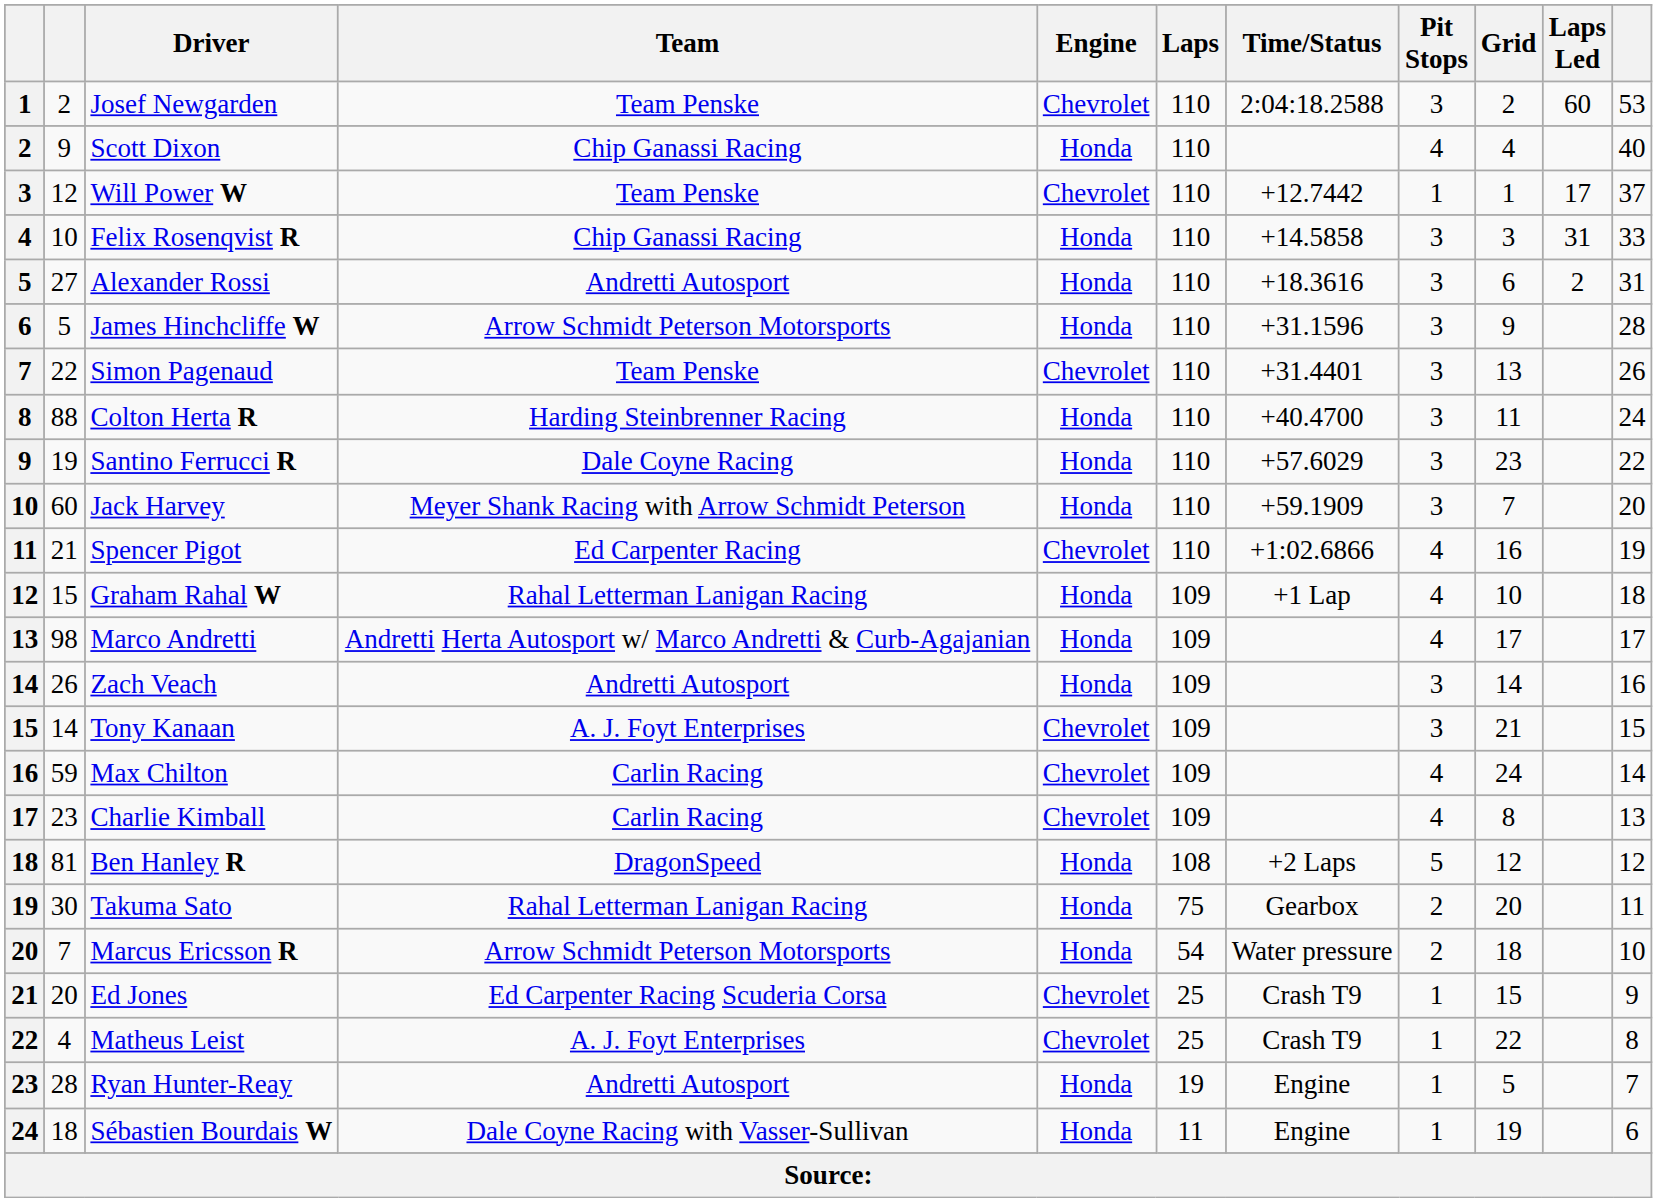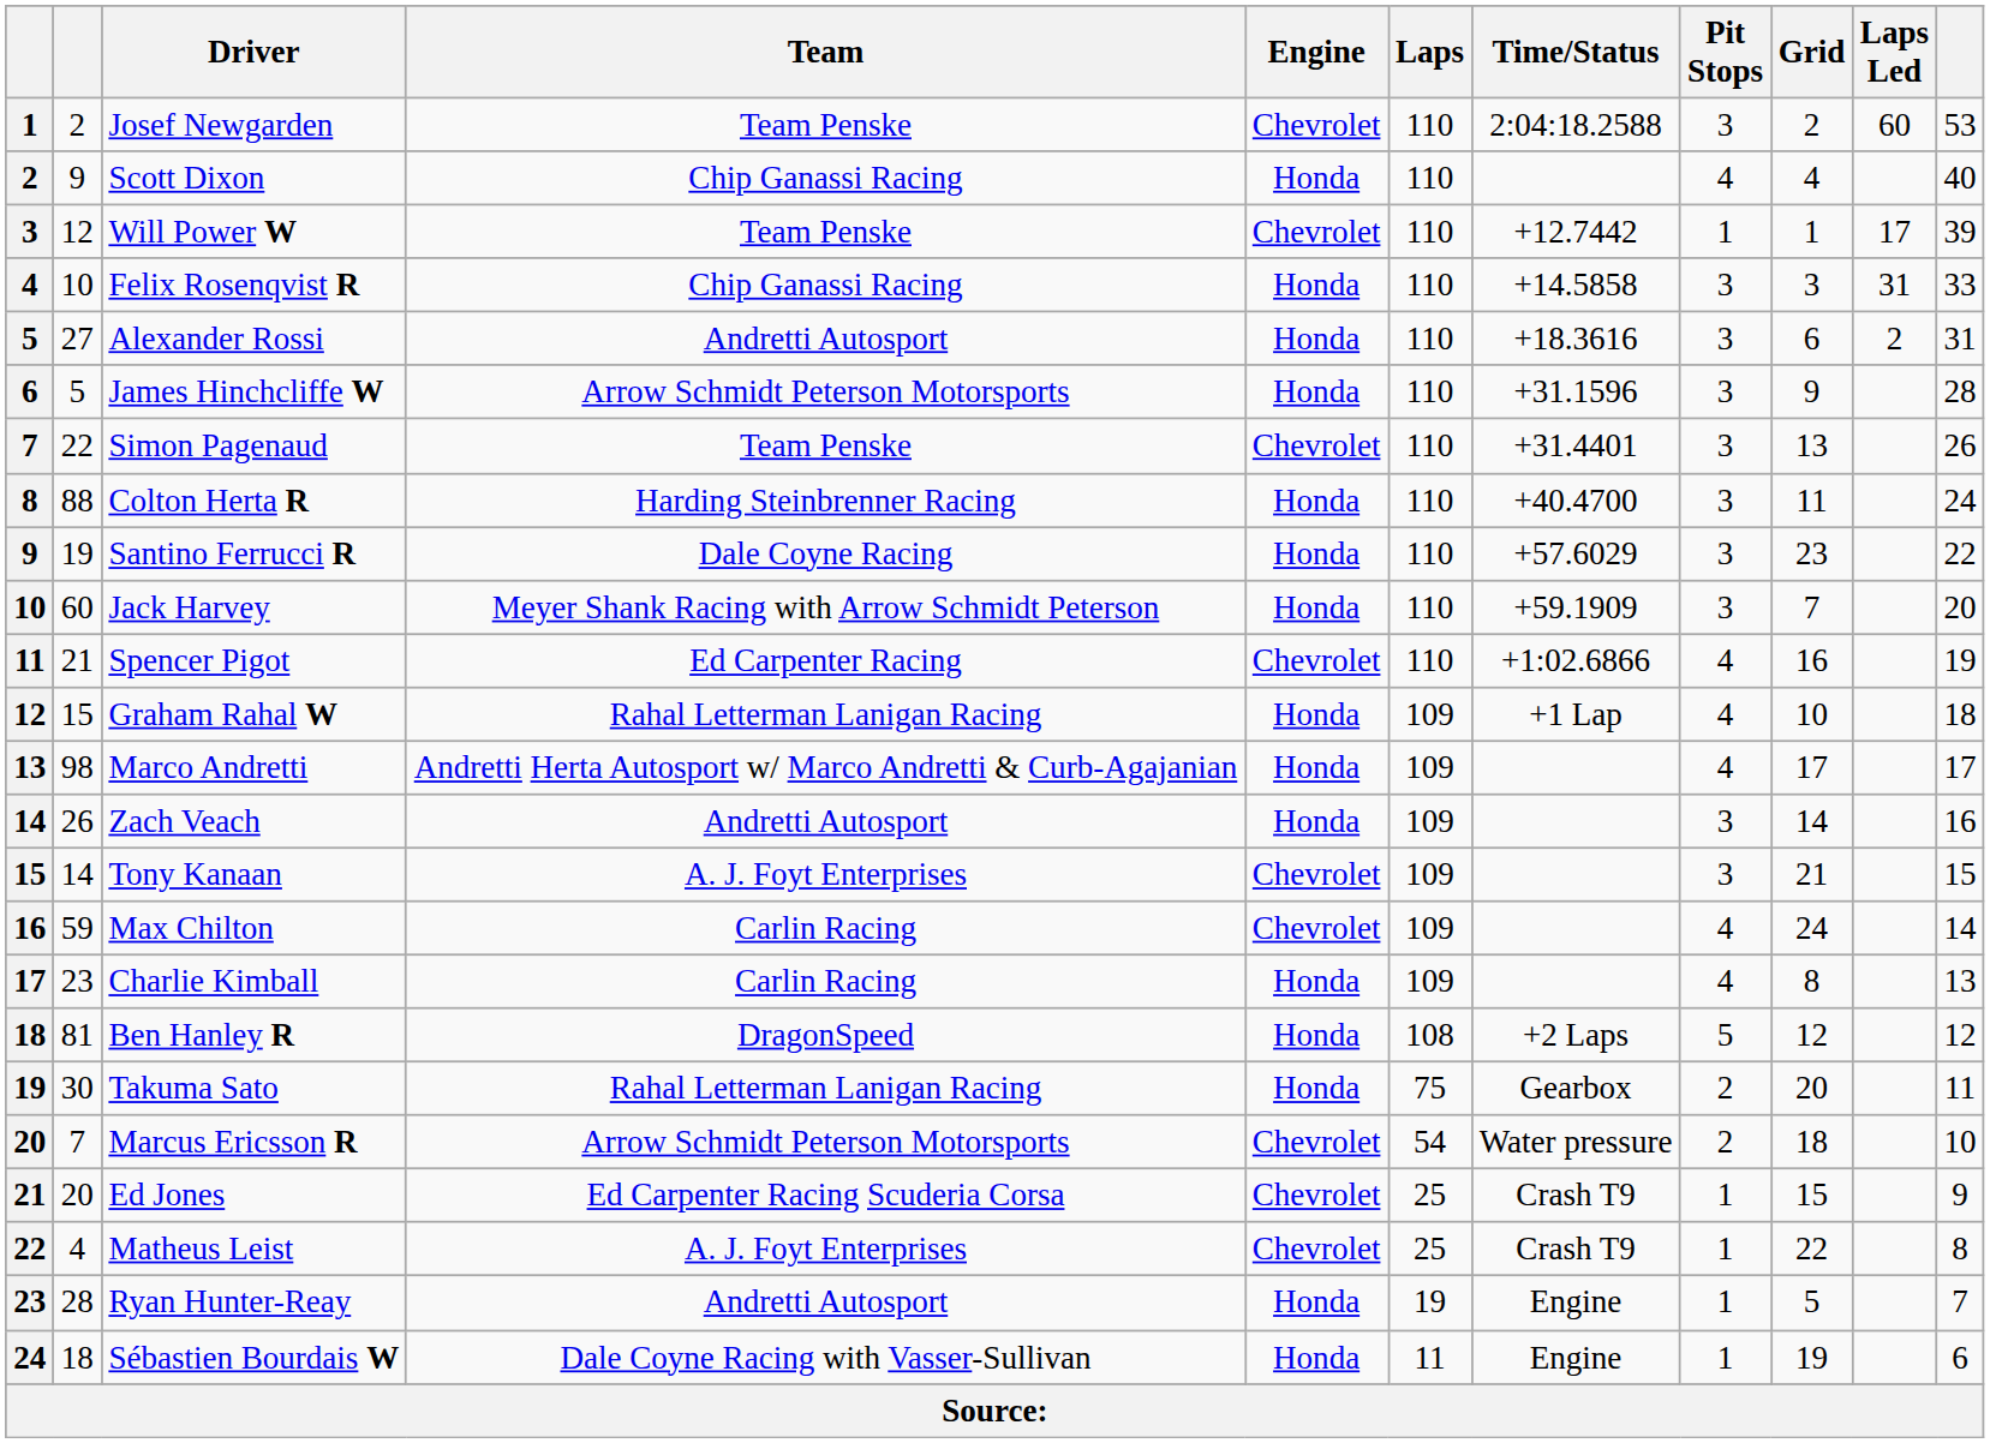Will Power W | column 11: 37 -> 39
Charlie Kimball | Engine: Chevrolet -> Honda
Marcus Ericsson R | Engine: Honda -> Chevrolet
